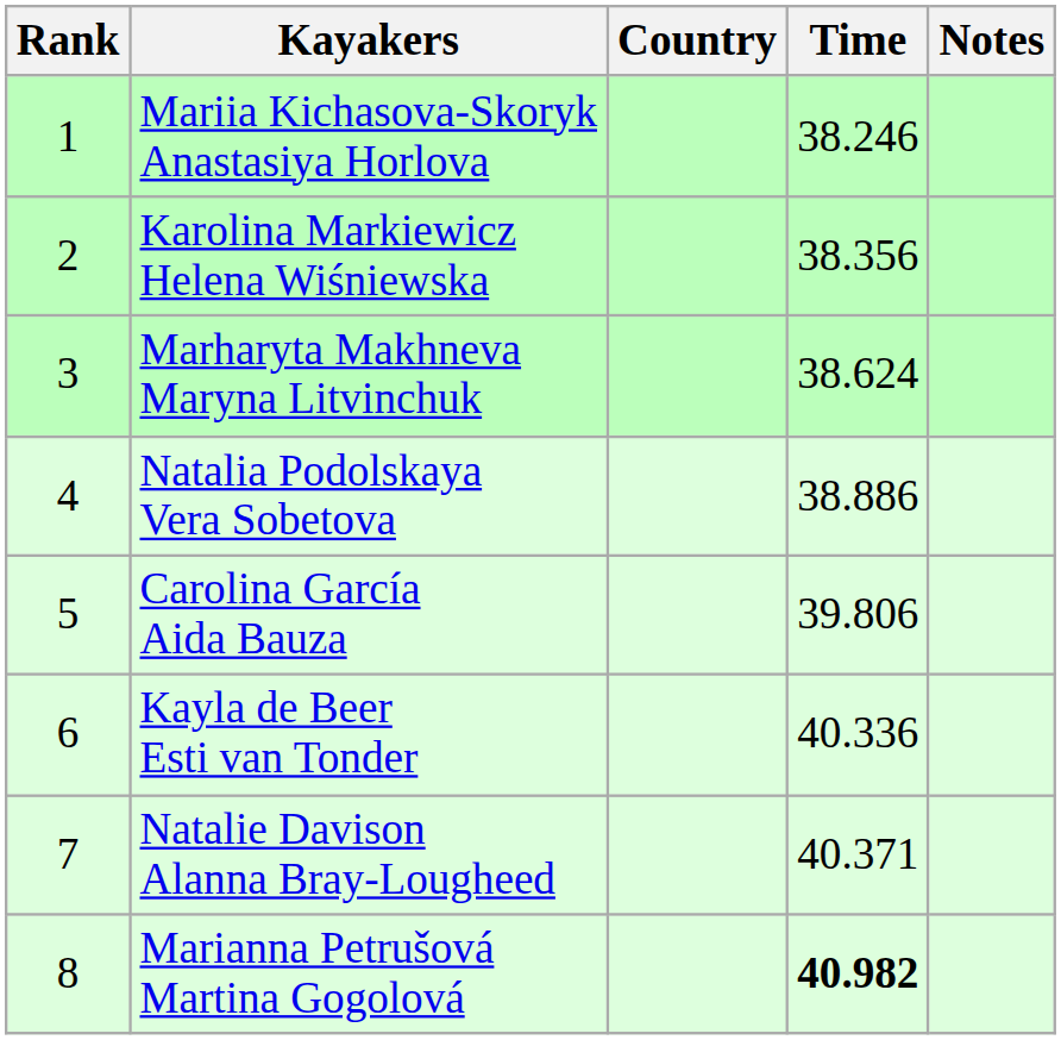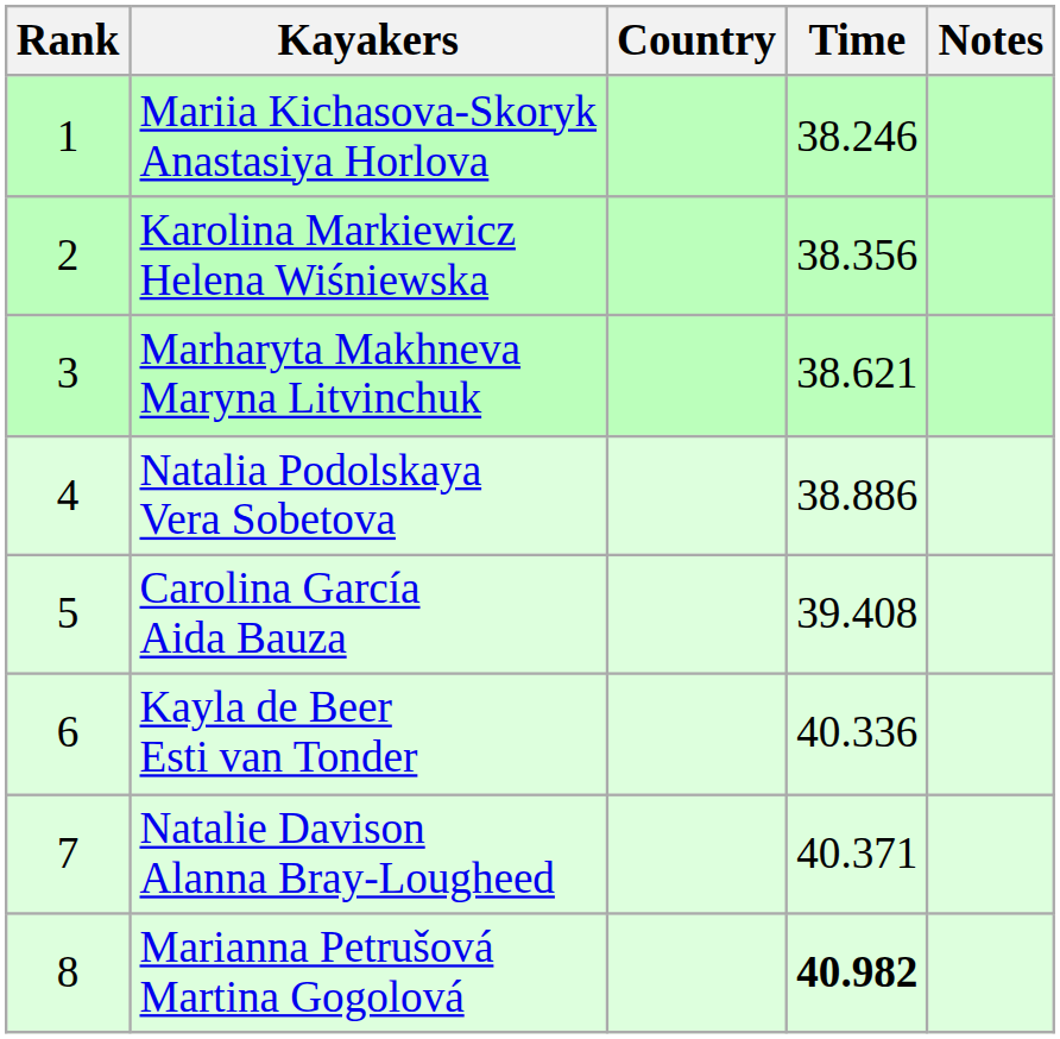Marharyta Makhneva Maryna Litvinchuk | Time: 38.624 -> 38.621
Carolina García Aida Bauza | Time: 39.806 -> 39.408
